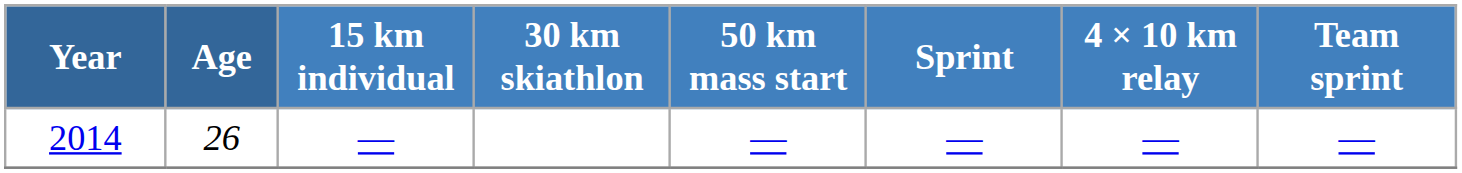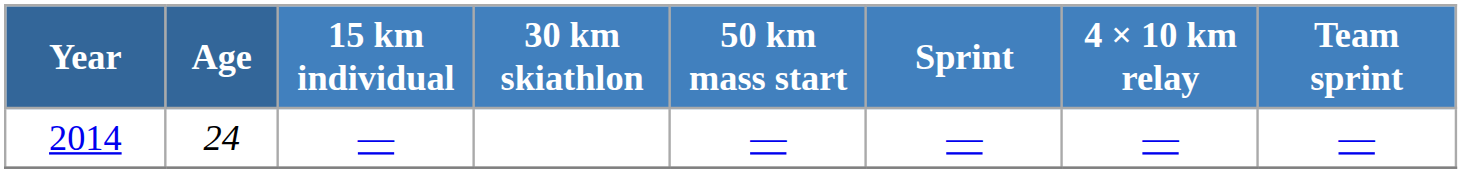2014 | Age: 26 -> 24
